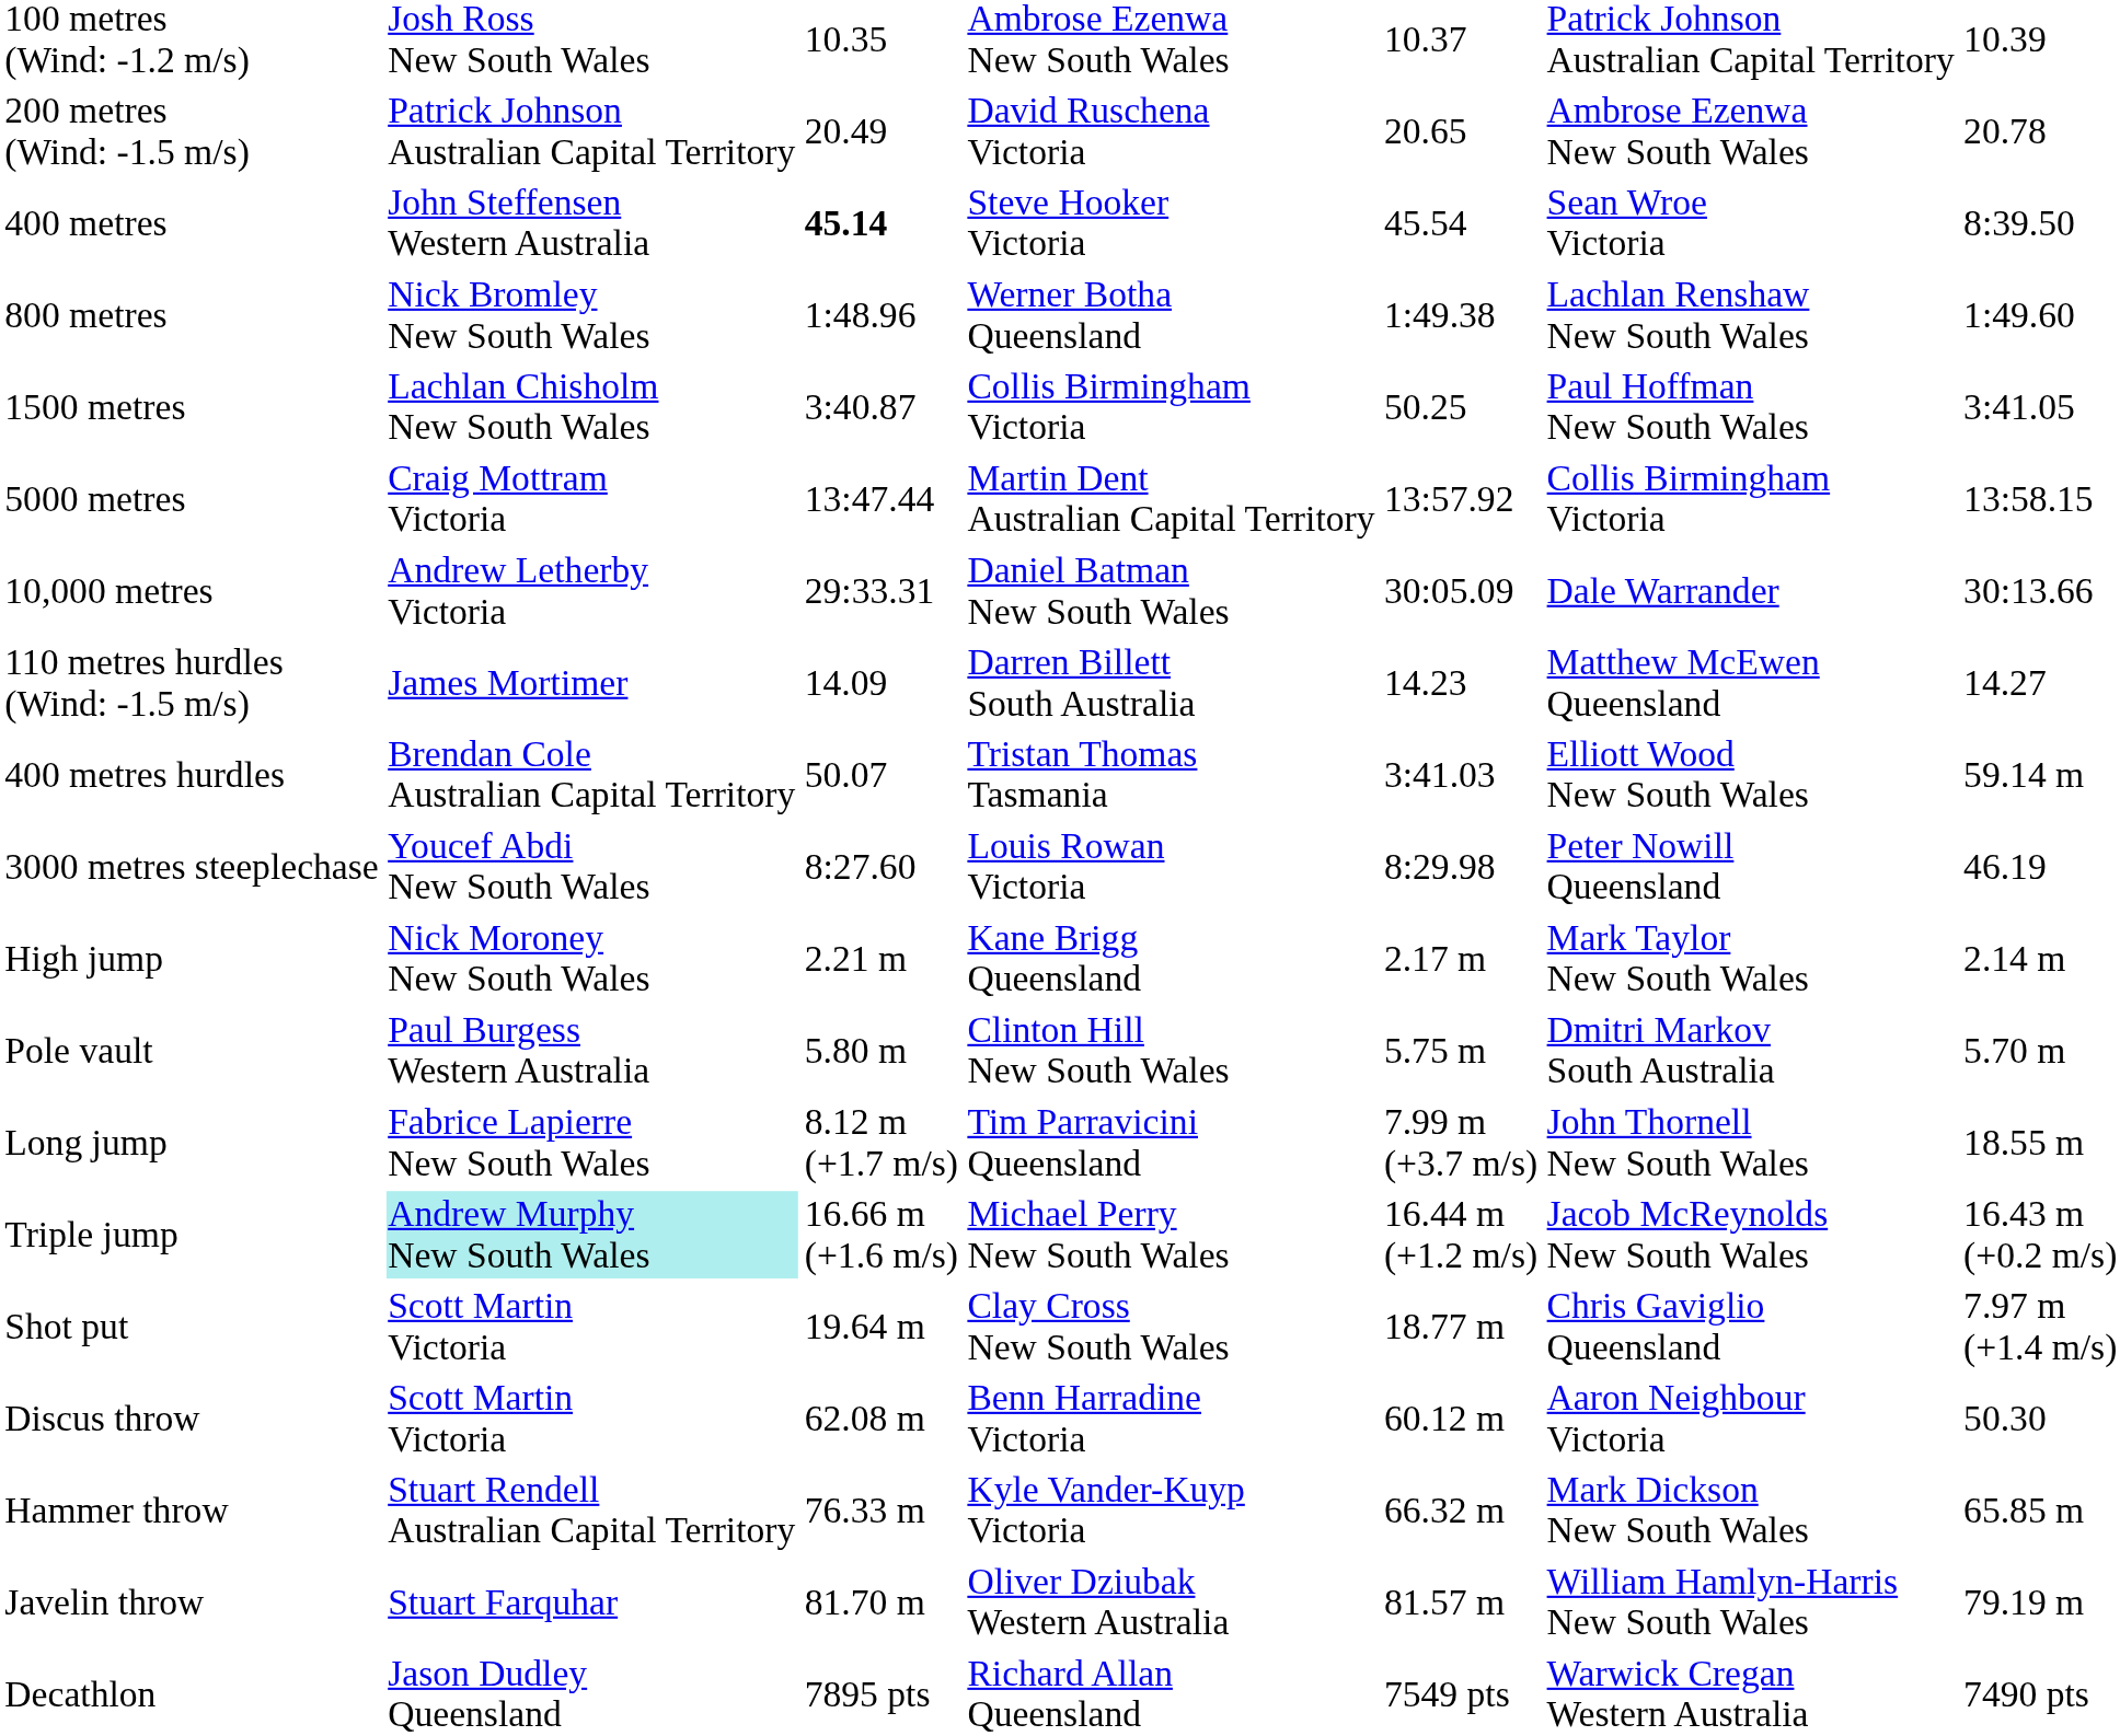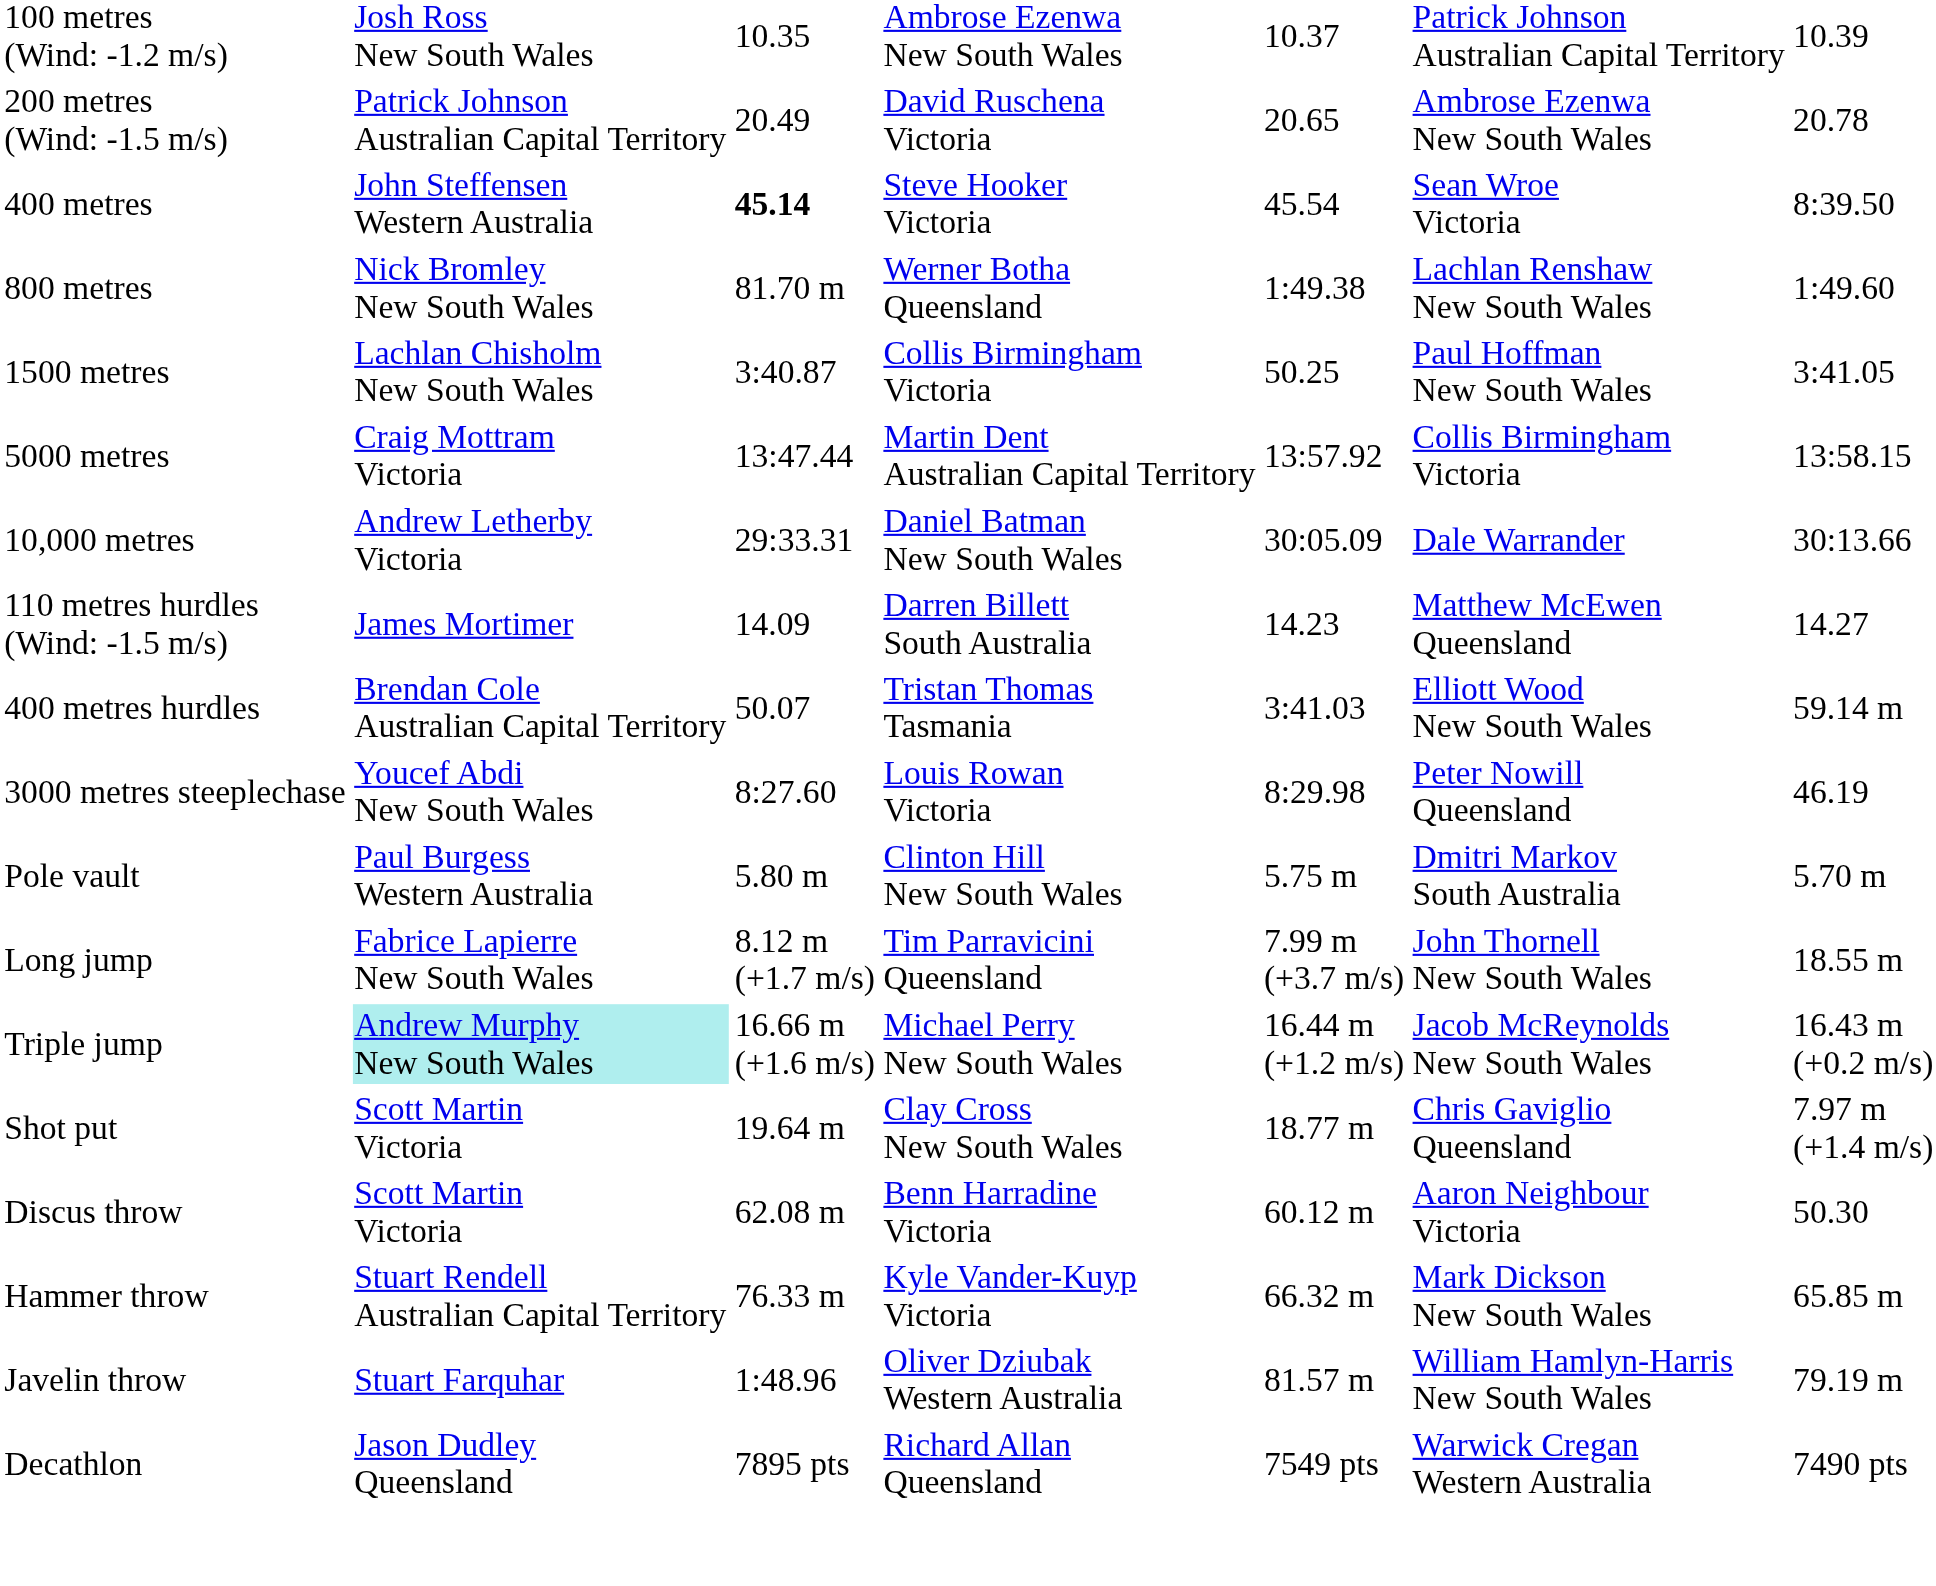800 metres | column 3: 1:48.96 -> 81.70 m
- row: High jump | Nick Moroney New South Wales | 2.21 m | Kane Brigg Queensland | 2.17 m | Mark Taylor New South Wales | 2.14 m
Javelin throw | column 3: 81.70 m -> 1:48.96
